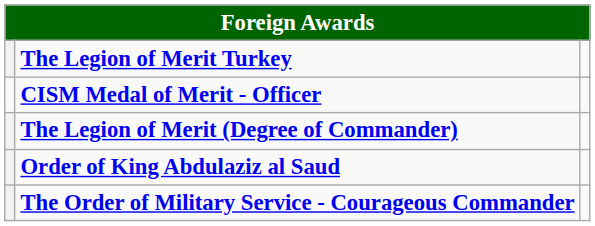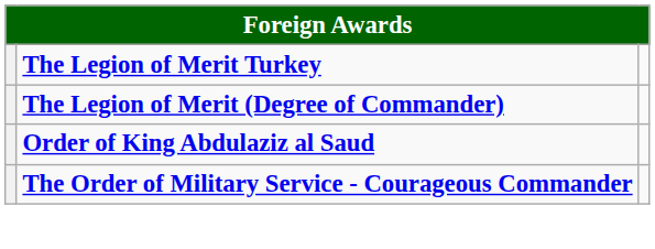- row: CISM Medal of Merit - Officer
